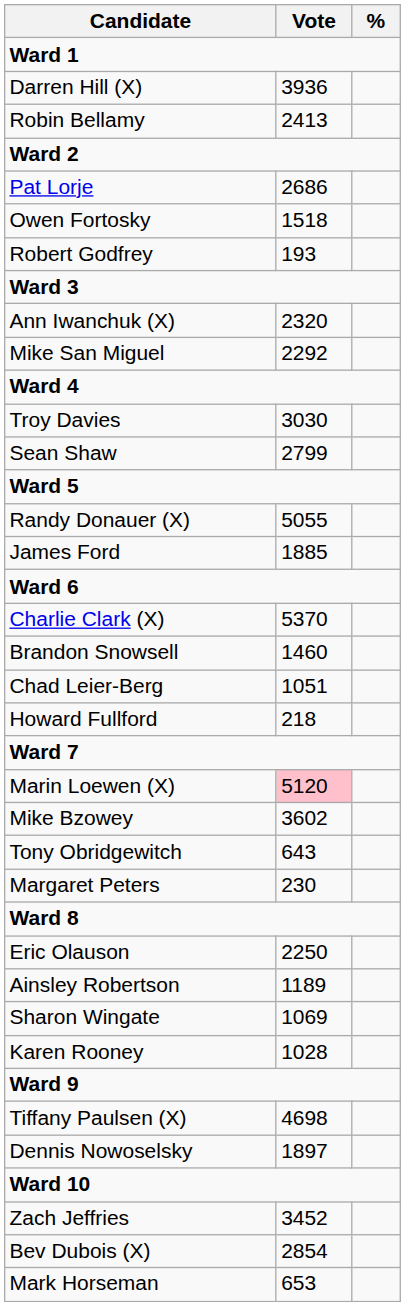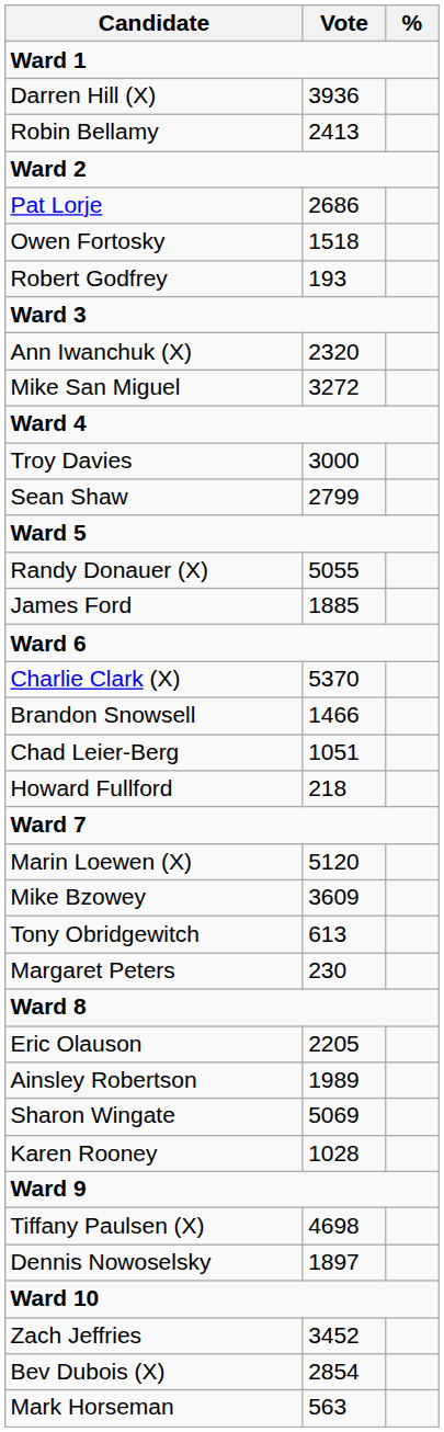Mike San Miguel | Vote: 2292 -> 3272
Troy Davies | Vote: 3030 -> 3000
Brandon Snowsell | Vote: 1460 -> 1466
Marin Loewen (X) | Vote: pink background -> no background
Mike Bzowey | Vote: 3602 -> 3609
Tony Obridgewitch | Vote: 643 -> 613
Eric Olauson | Vote: 2250 -> 2205
Ainsley Robertson | Vote: 1189 -> 1989
Sharon Wingate | Vote: 1069 -> 5069
Mark Horseman | Vote: 653 -> 563
